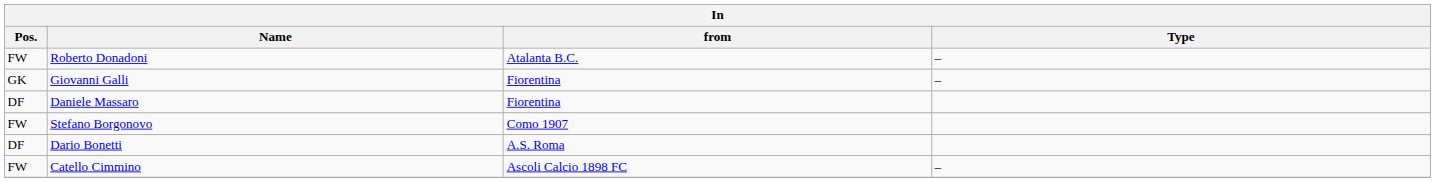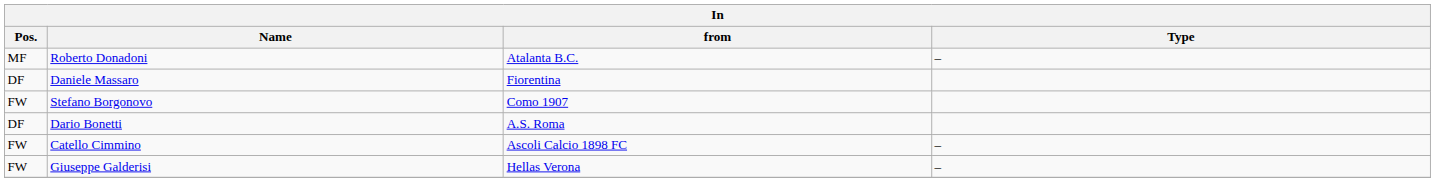Roberto Donadoni | Pos.: FW -> MF
- row: GK | Giovanni Galli | Fiorentina | –
+ row: FW | Giuseppe Galderisi | Hellas Verona | –
